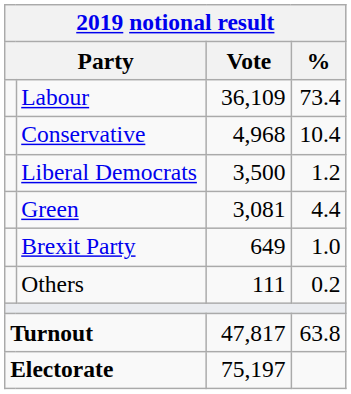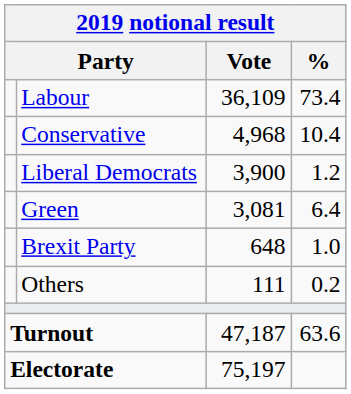Liberal Democrats | Vote: 3,500 -> 3,900
Green | %: 4.4 -> 6.4
Brexit Party | Vote: 649 -> 648
Turnout | Vote: 47,817 -> 47,187
Turnout | %: 63.8 -> 63.6
